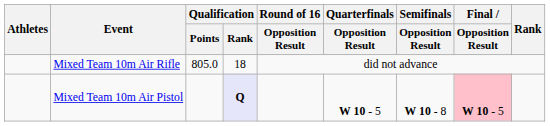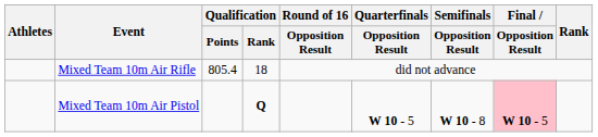Mixed Team 10m Air Rifle | Qualification / Points: 805.0 -> 805.4
Mixed Team 10m Air Pistol | Qualification / Rank: lavender background -> no background
